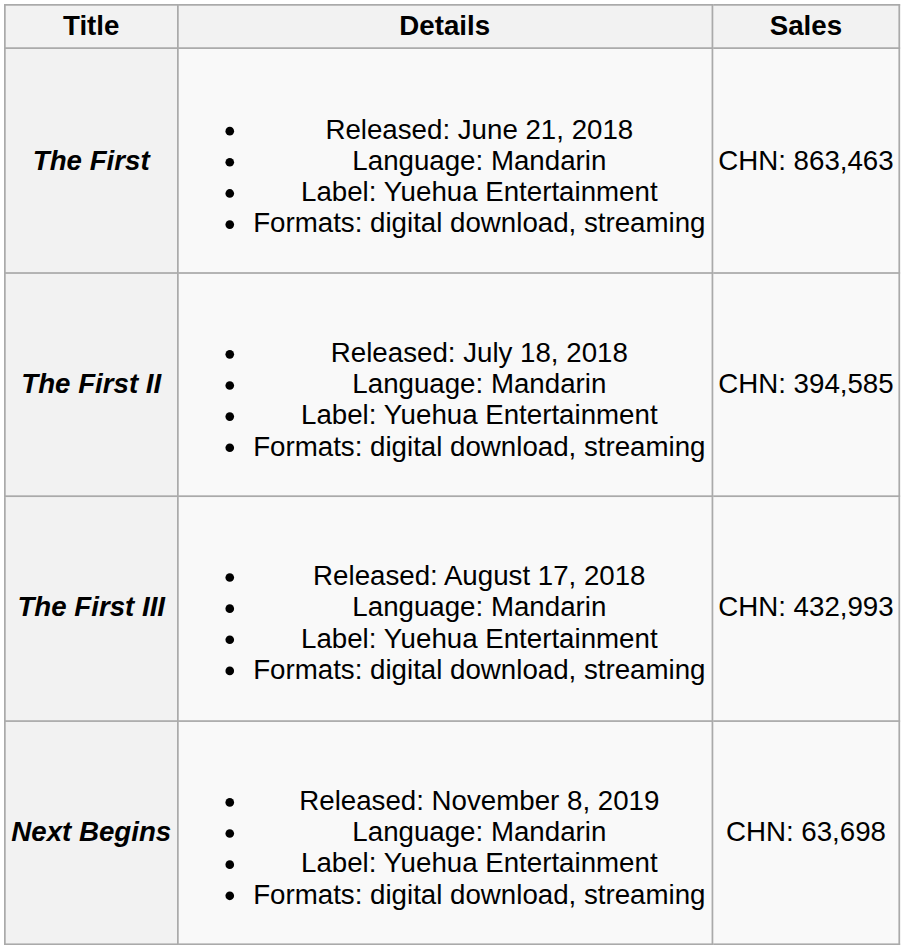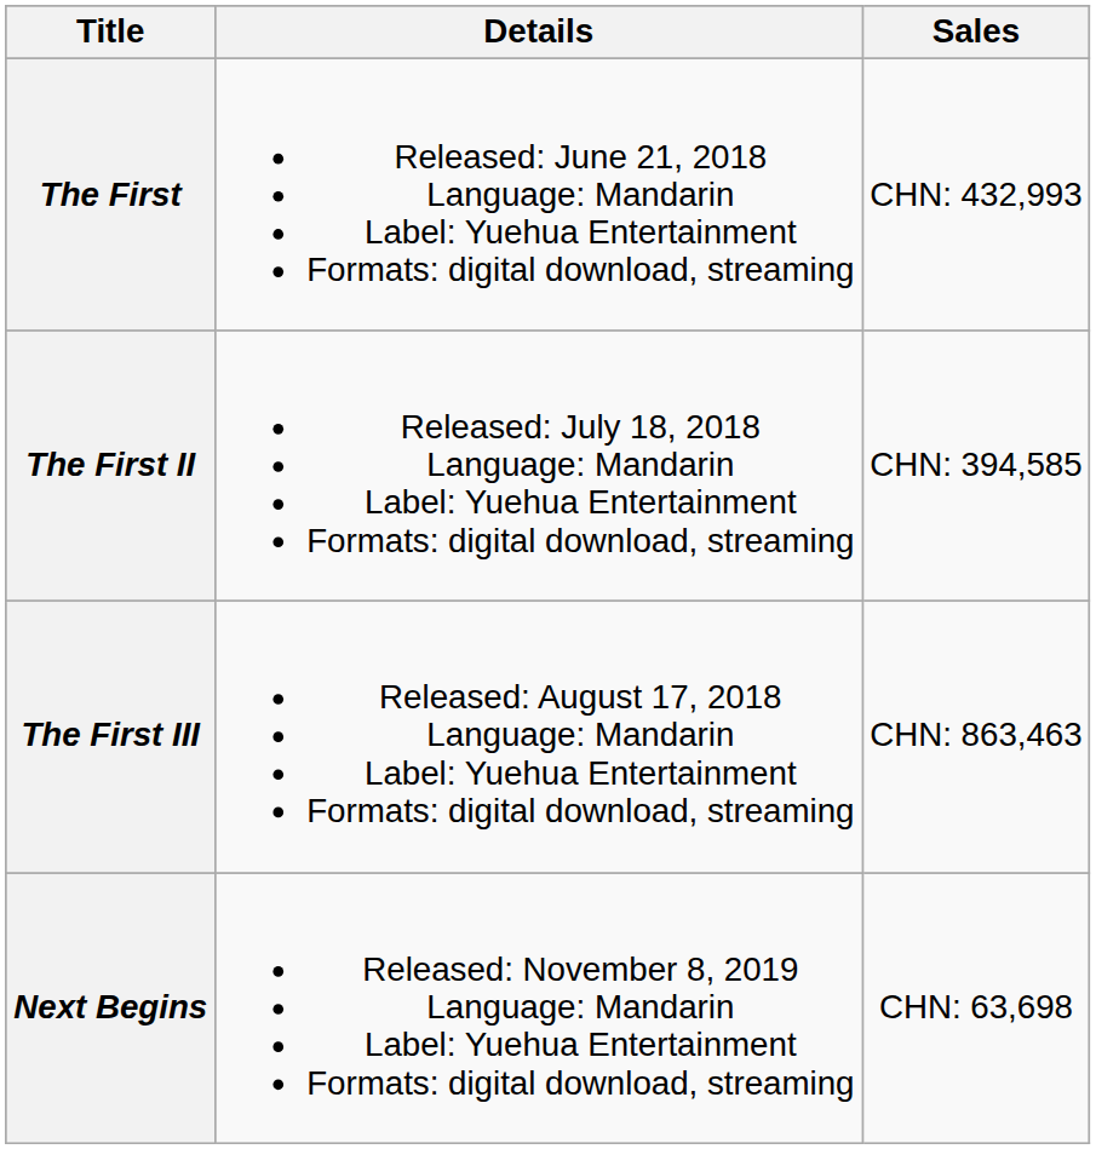The First | Sales: CHN: 863,463 -> CHN: 432,993
The First III | Sales: CHN: 432,993 -> CHN: 863,463
